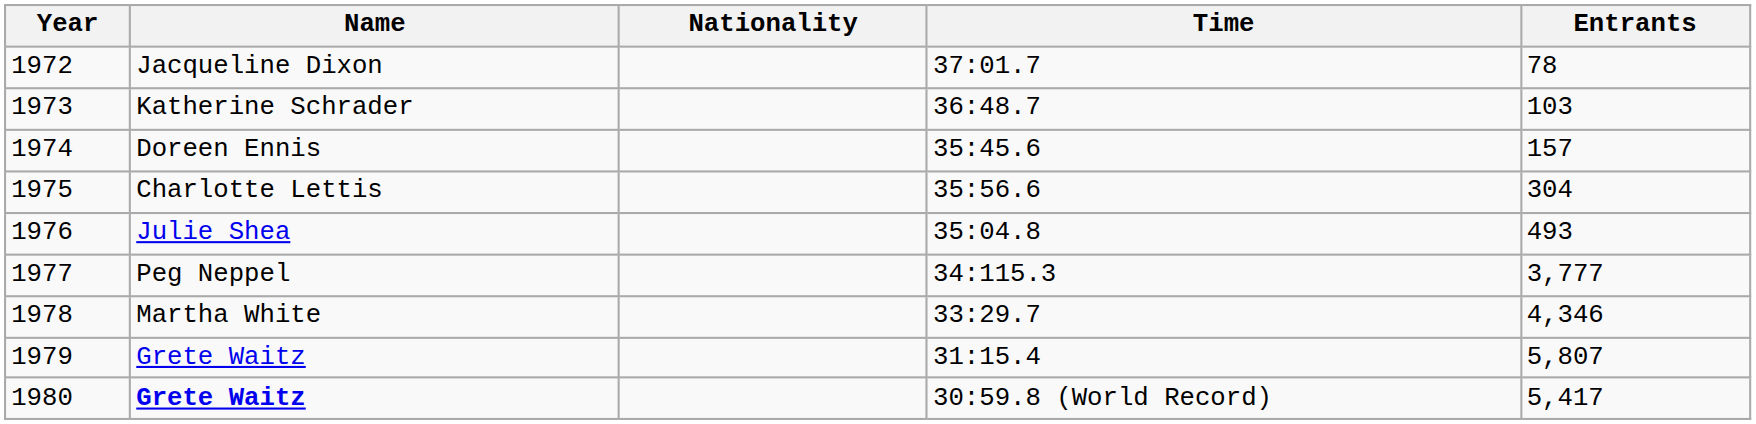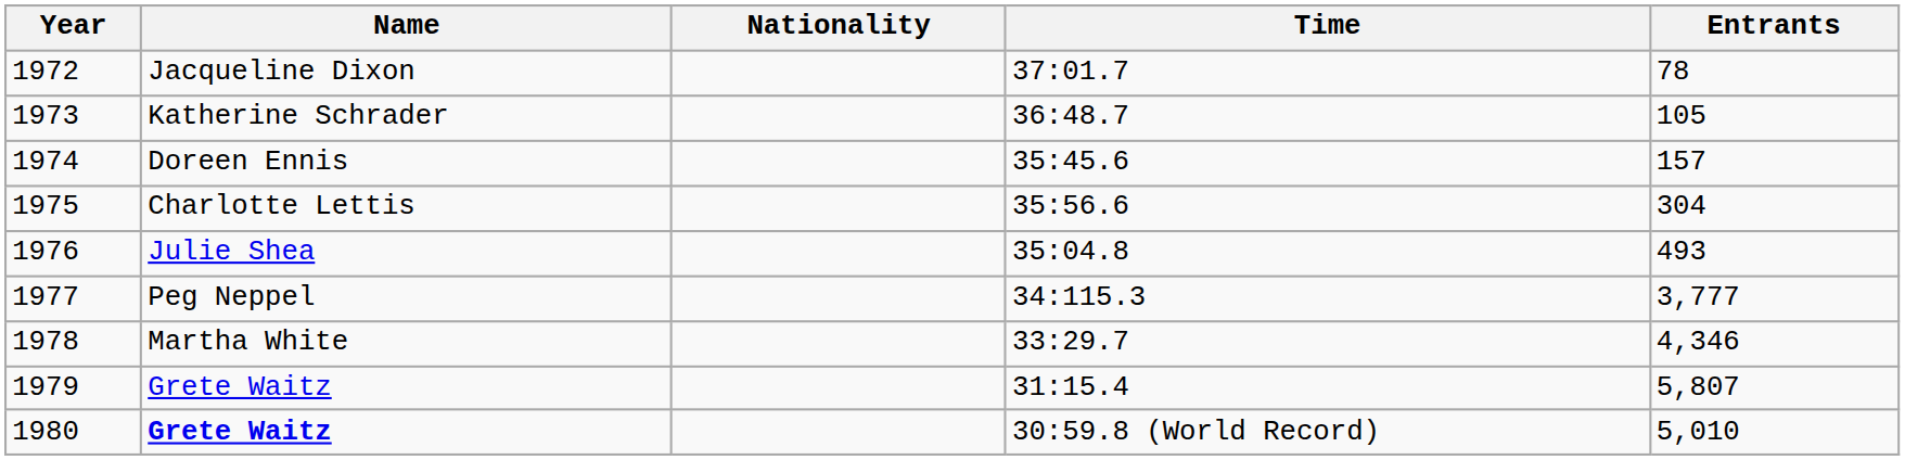1973 | Entrants: 103 -> 105
1980 | Entrants: 5,417 -> 5,010
